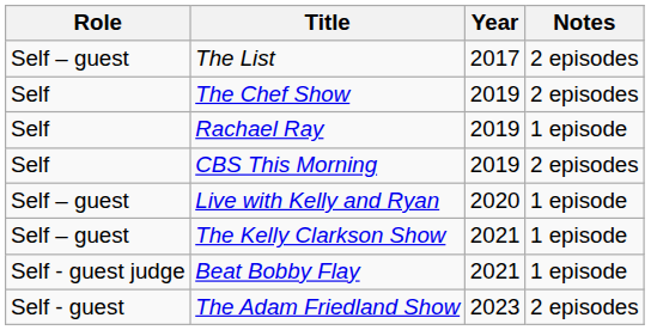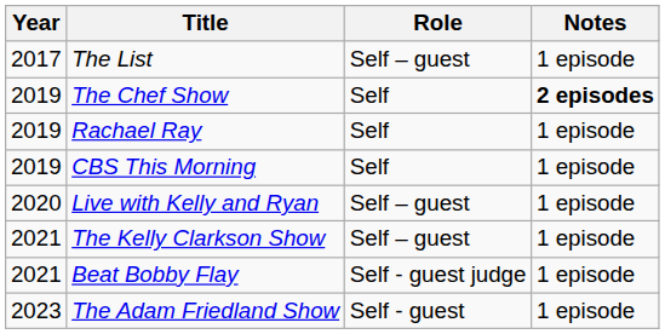columns swapped: Year <-> Role
The List | Notes: 2 episodes -> 1 episode
The Chef Show | Notes: normal -> bold
CBS This Morning | Notes: 2 episodes -> 1 episode
The Adam Friedland Show | Notes: 2 episodes -> 1 episode
